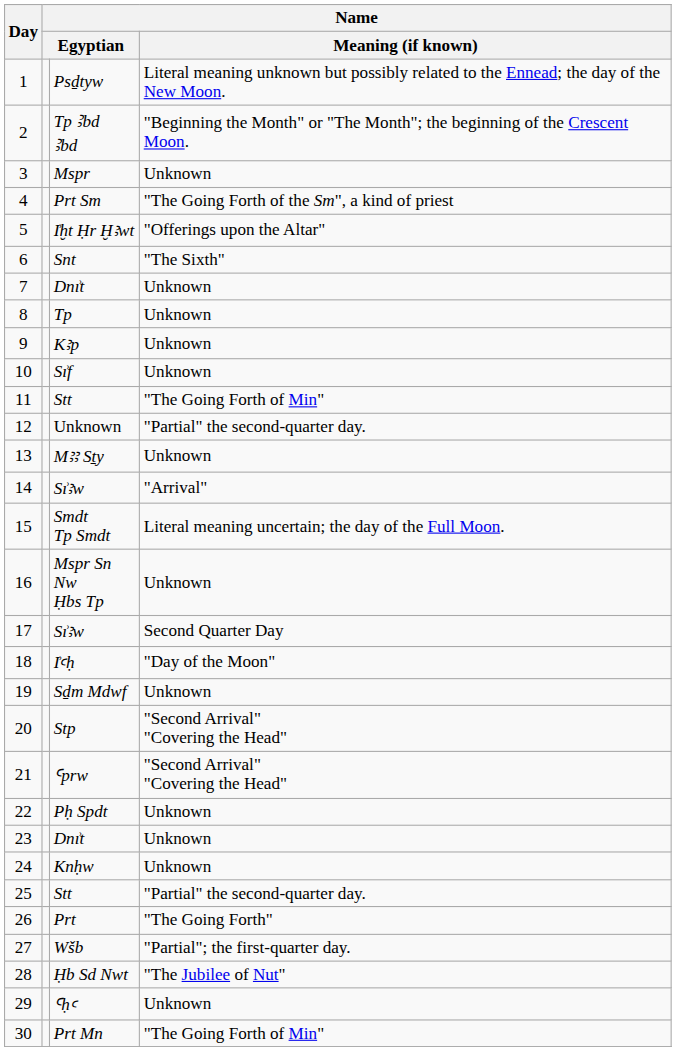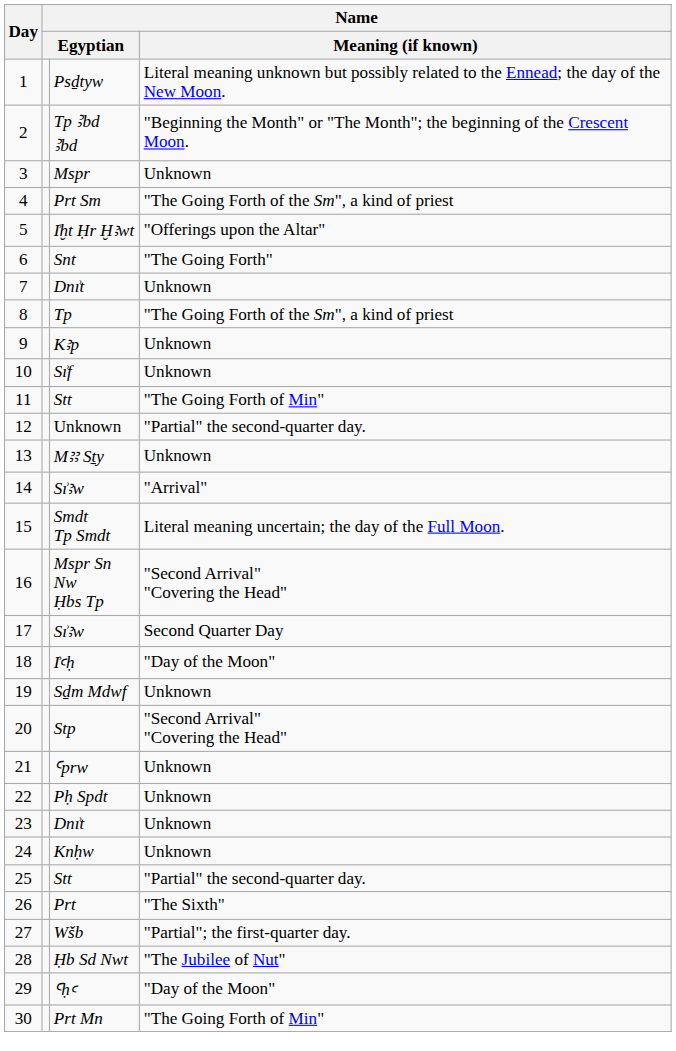Snt | Name / Meaning (if known): "The Sixth" -> "The Going Forth"
Tp | Name / Meaning (if known): Unknown -> "The Going Forth of the Sm", a kind of priest
Mspr Sn Nw Ḥbs Tp | Name / Meaning (if known): Unknown -> "Second Arrival" "Covering the Head"
Ꜥprw | Name / Meaning (if known): "Second Arrival" "Covering the Head" -> Unknown
Prt | Name / Meaning (if known): "The Going Forth" -> "The Sixth"
Ꜥḥꜥ | Name / Meaning (if known): Unknown -> "Day of the Moon"
